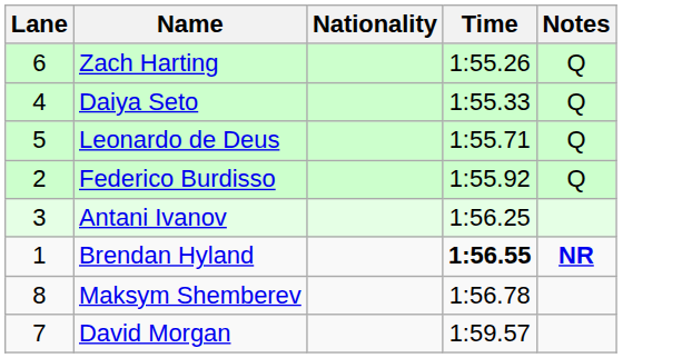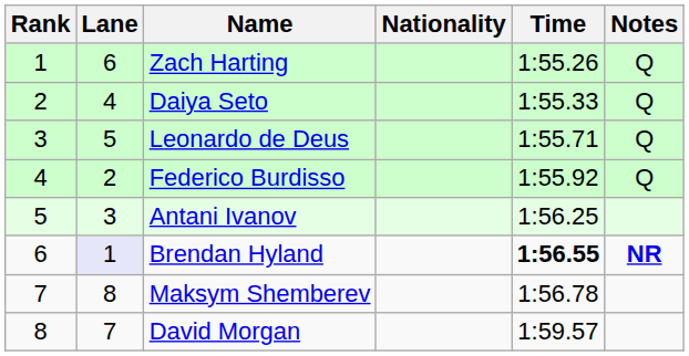+ column: Rank | 1 | 2 | 3 | 4 | 5 | 6 | 7 | 8
Brendan Hyland | Lane: no background -> lavender background
